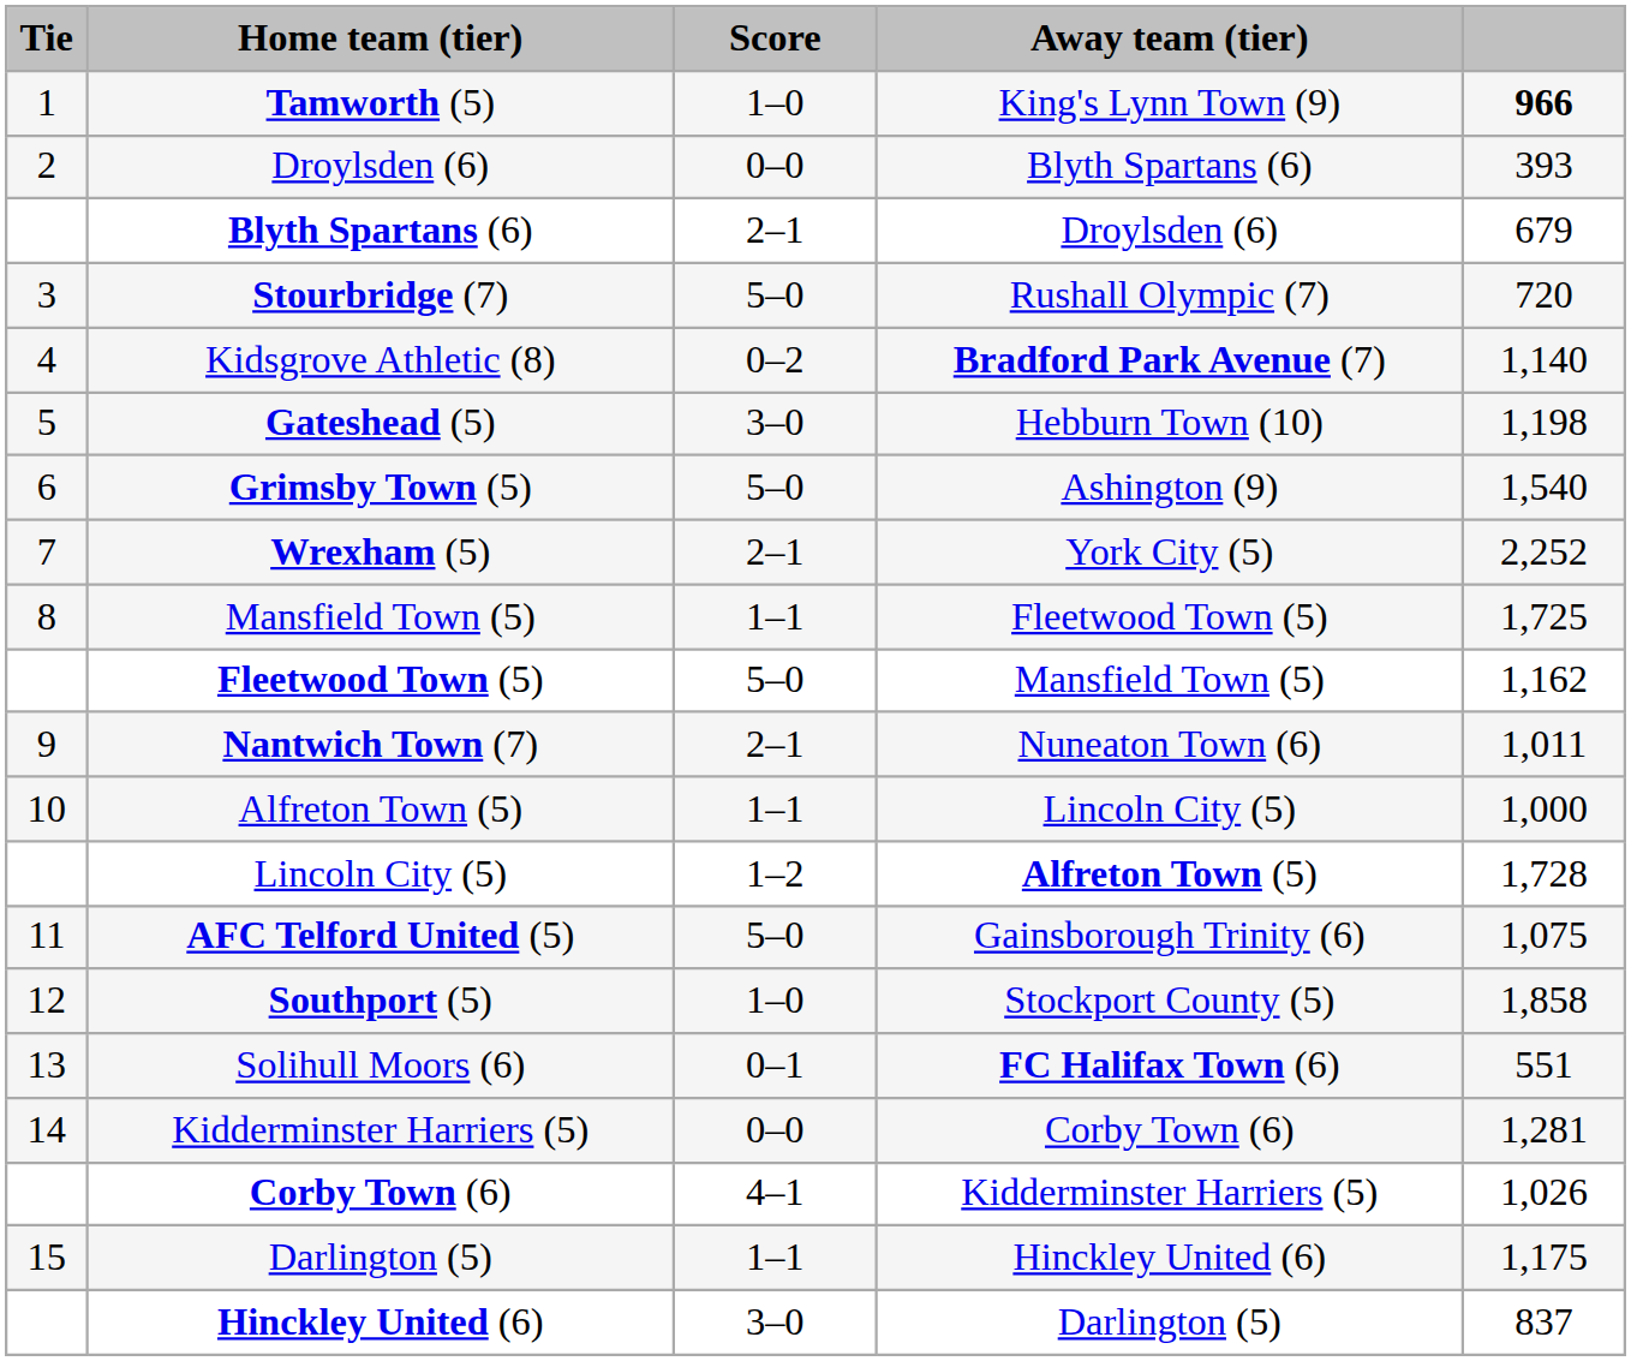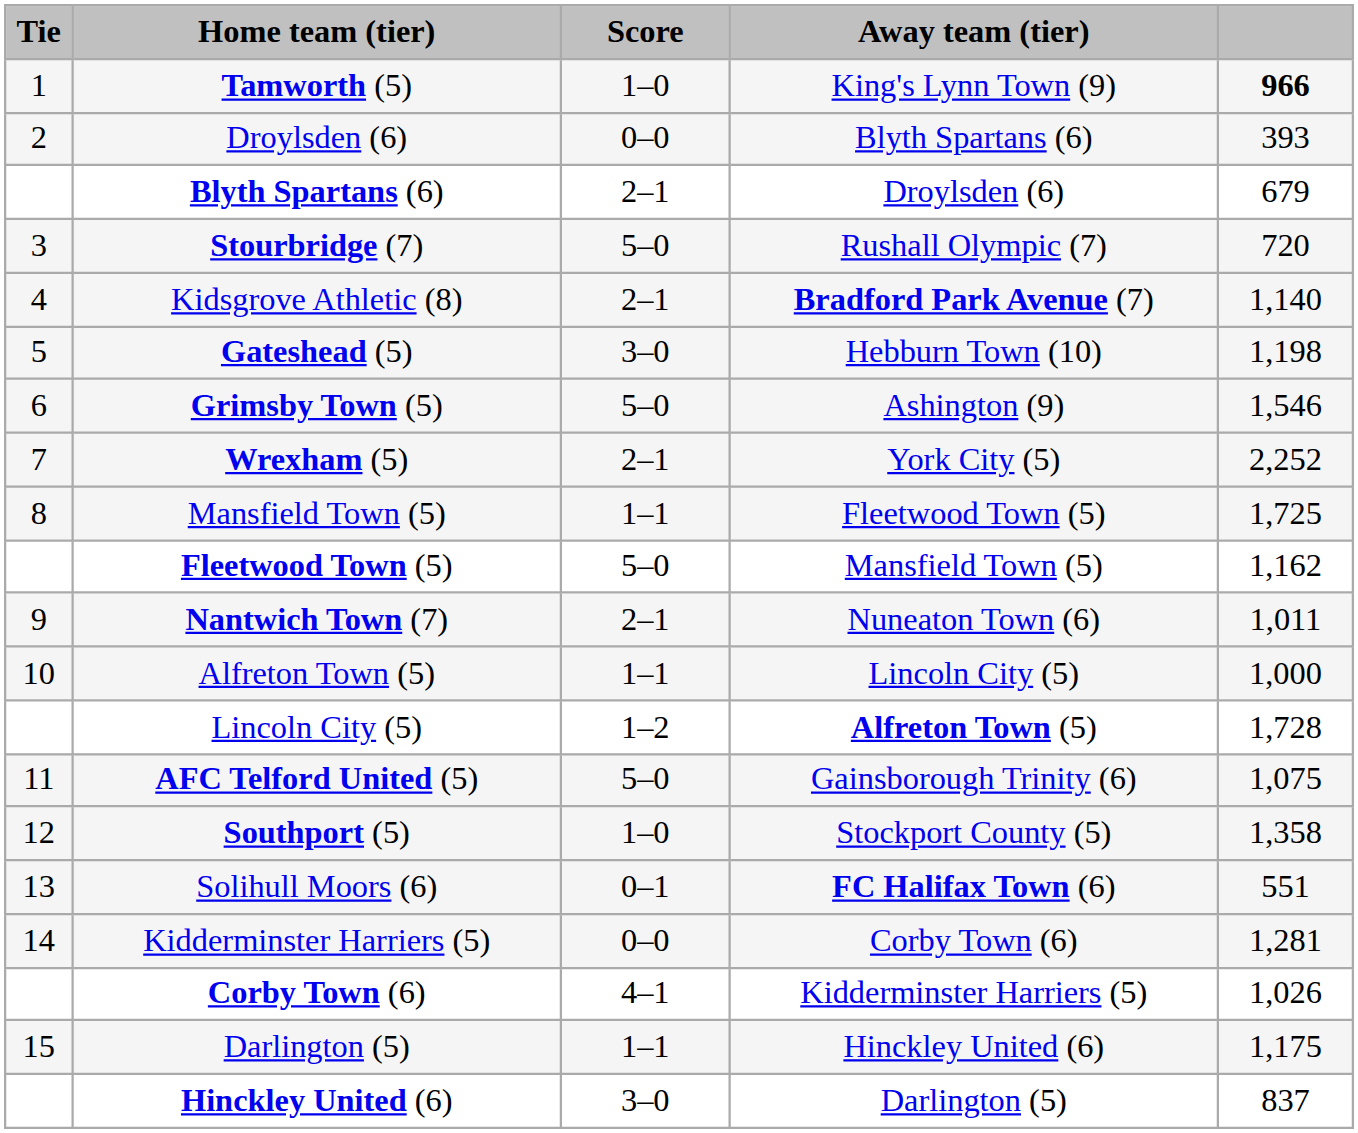Kidsgrove Athletic (8) | Score: 0–2 -> 2–1
Grimsby Town (5) | column 5: 1,540 -> 1,546
Southport (5) | column 5: 1,858 -> 1,358
